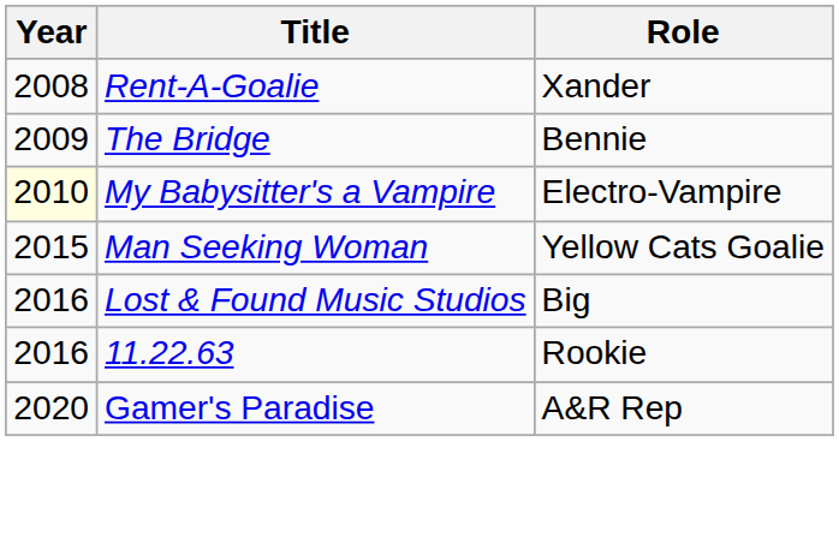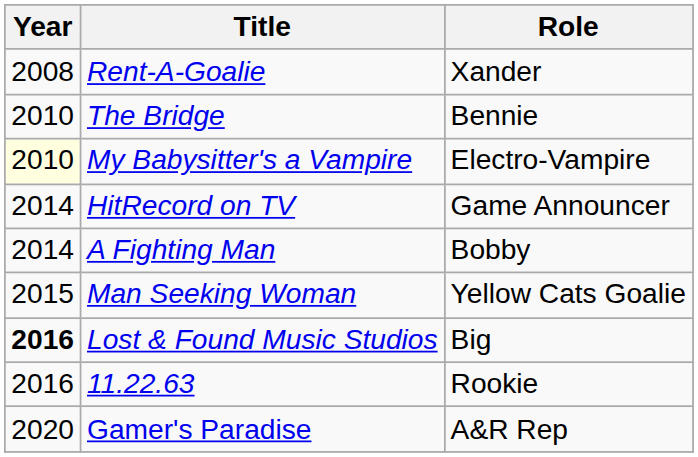The Bridge | Year: 2009 -> 2010
+ row: 2014 | HitRecord on TV | Game Announcer
+ row: 2014 | A Fighting Man | Bobby
Lost & Found Music Studios | Year: normal -> bold
